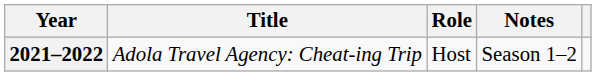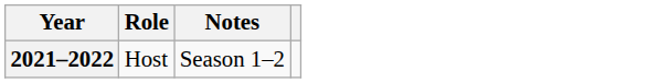- column: Title | Adola Travel Agency: Cheat-ing Trip
